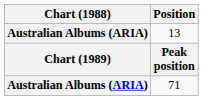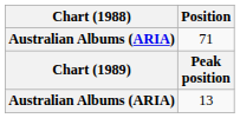rows swapped: 13 <-> 71
